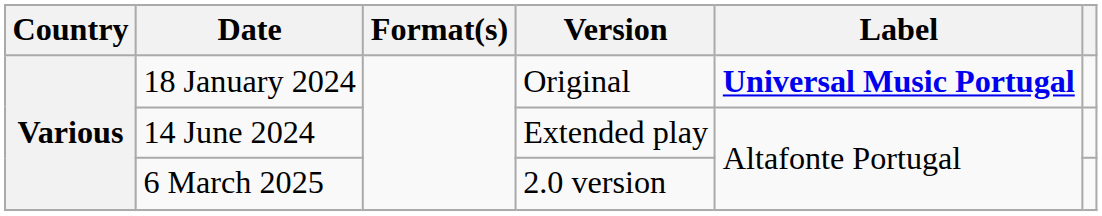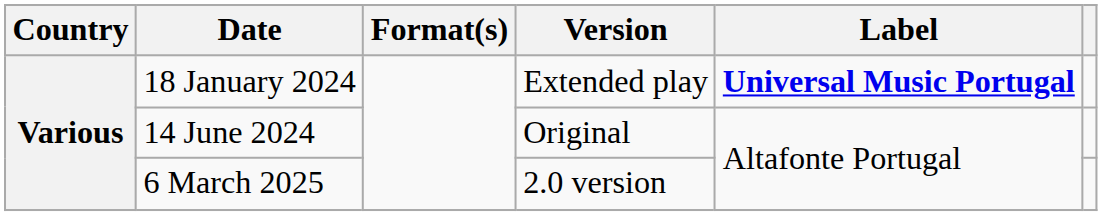18 January 2024 | Version: Original -> Extended play
14 June 2024 | Version: Extended play -> Original
